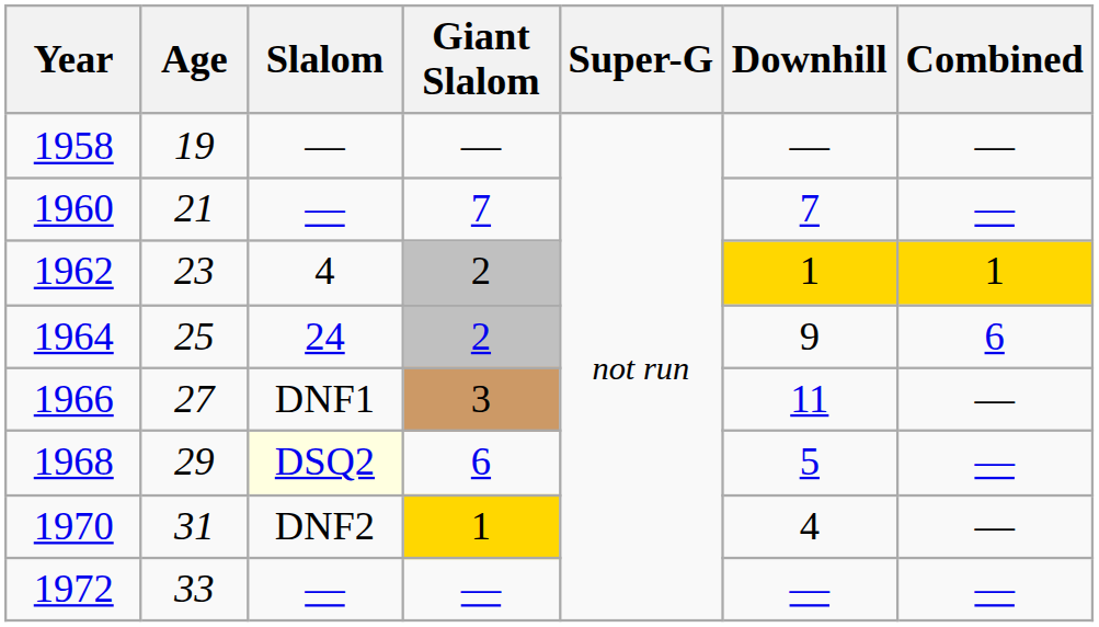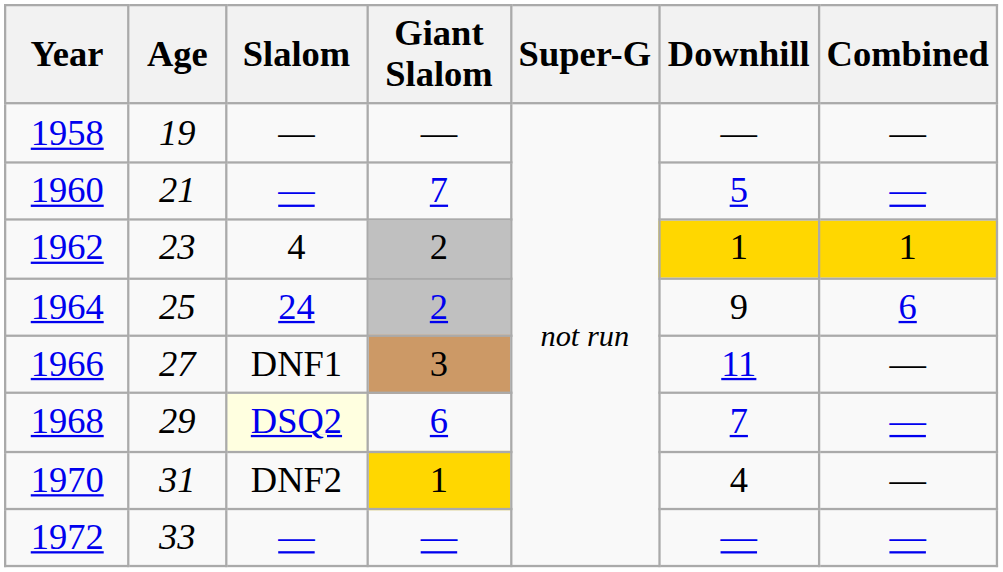1960 | Downhill: 7 -> 5
1968 | Downhill: 5 -> 7
